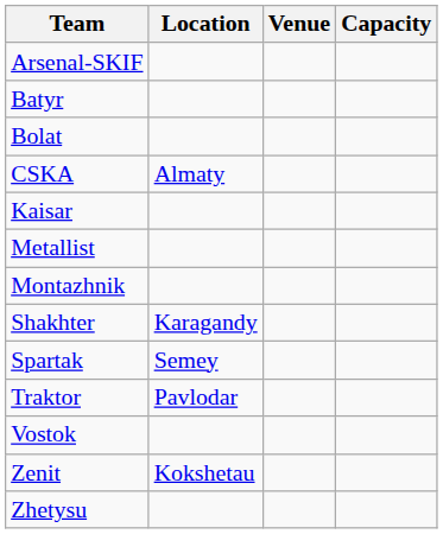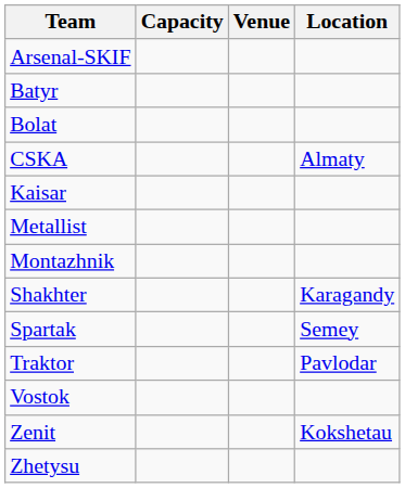columns swapped: Location <-> Capacity
